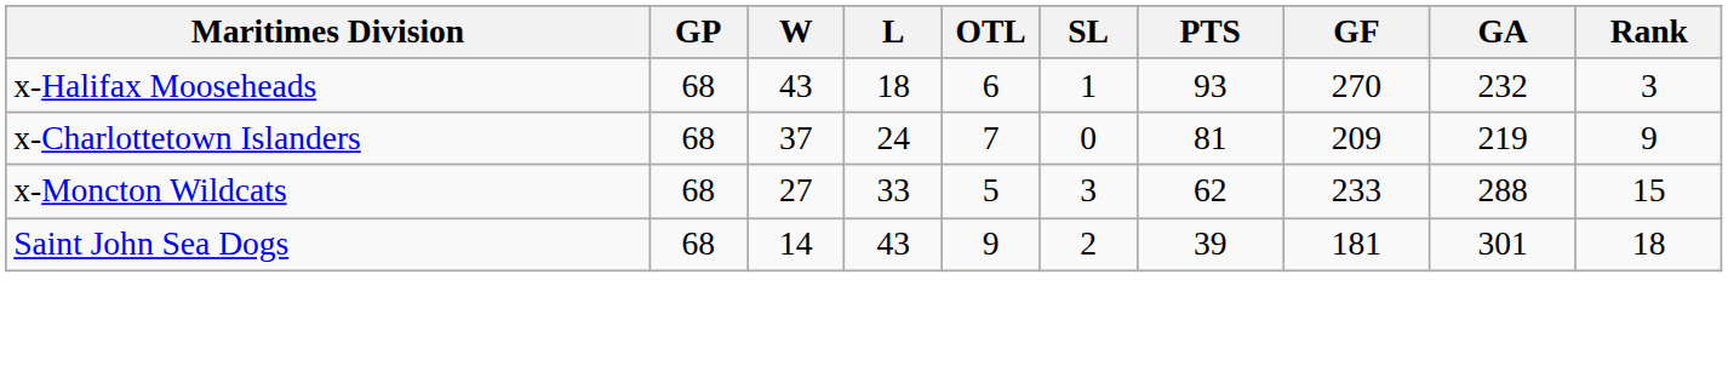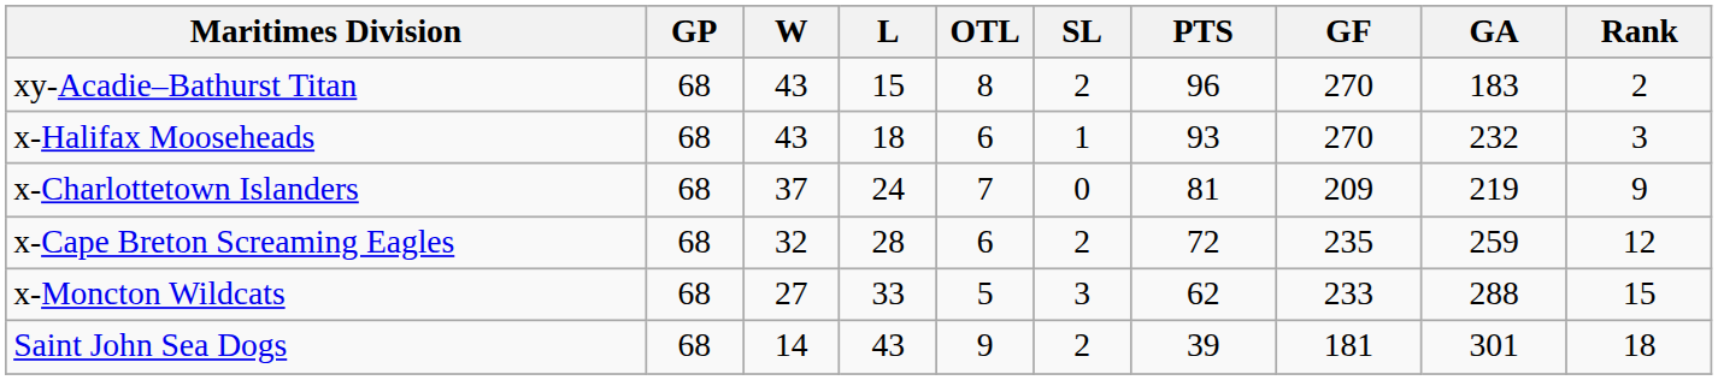+ row: xy-Acadie–Bathurst Titan | 68 | 43 | 15 | 8 | 2 | 96 | 270 | 183 | 2
+ row: x-Cape Breton Screaming Eagles | 68 | 32 | 28 | 6 | 2 | 72 | 235 | 259 | 12
